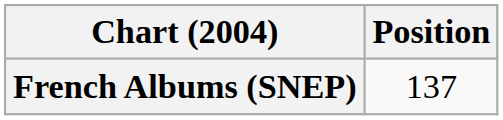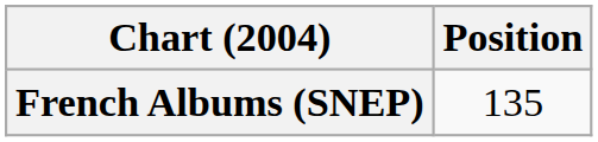French Albums (SNEP) | Position: 137 -> 135
